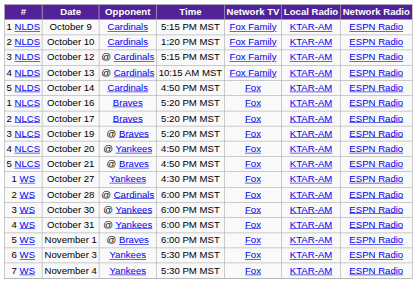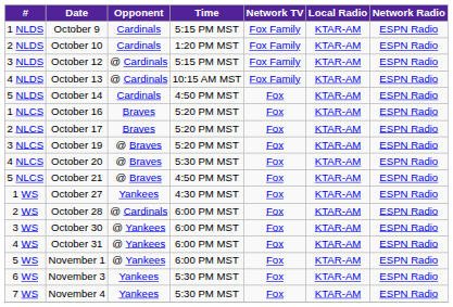4 NLCS | Opponent: @ Yankees -> @ Braves
4 NLCS | Time: 4:50 PM MST -> 5:30 PM MST
5 WS | Opponent: @ Braves -> @ Yankees
